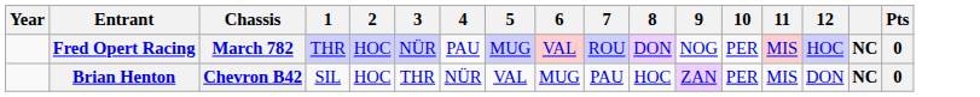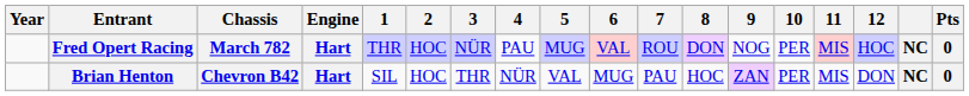+ column: Engine | Hart | Hart
